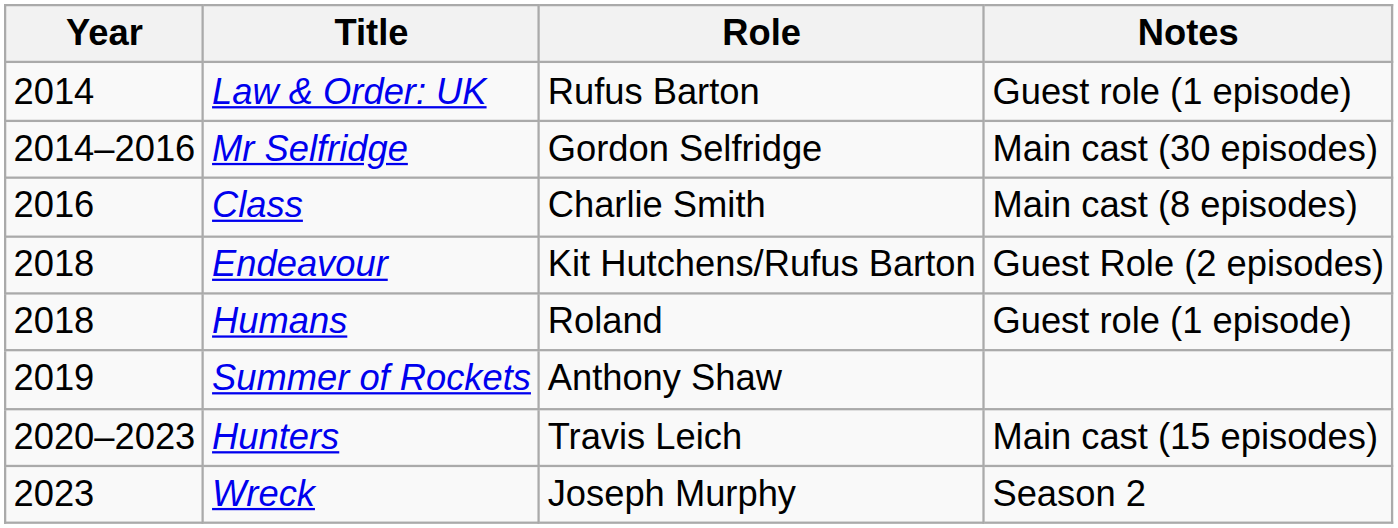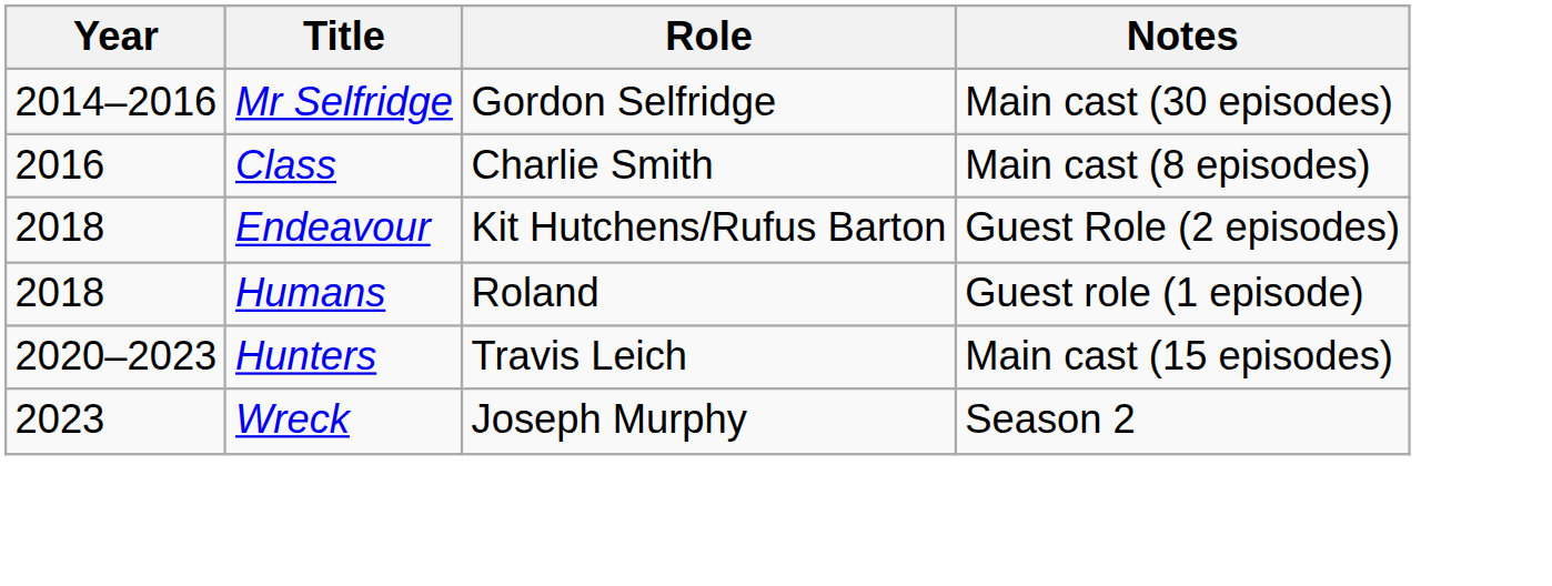- row: 2014 | Law & Order: UK | Rufus Barton | Guest role (1 episode)
- row: 2019 | Summer of Rockets | Anthony Shaw
